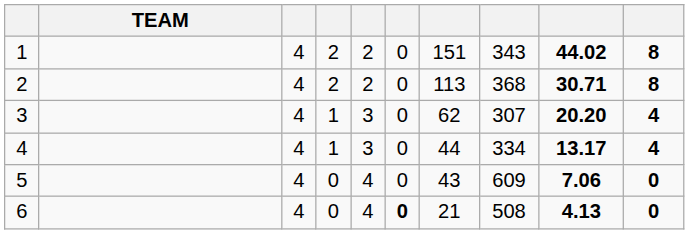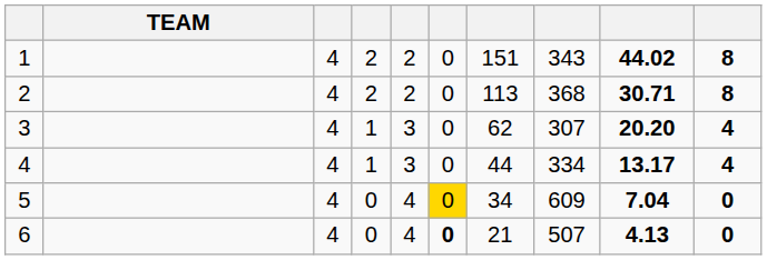5 | column 6: no background -> gold background
5 | column 7: 43 -> 34
5 | column 9: 7.06 -> 7.04
6 | column 8: 508 -> 507
